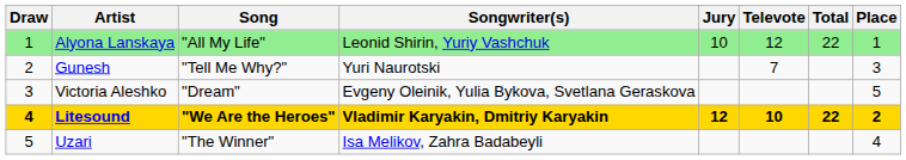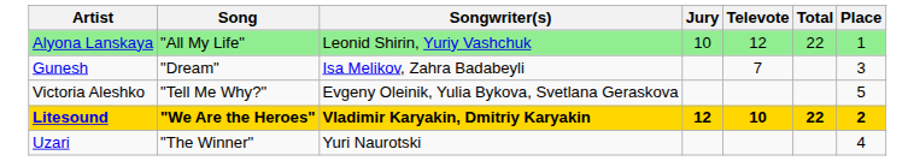- column: Draw | 1 | 2 | 3 | 4 | 5
Gunesh | Song: "Tell Me Why?" -> "Dream"
Gunesh | Songwriter(s): Yuri Naurotski -> Isa Melikov, Zahra Badabeyli
Victoria Aleshko | Song: "Dream" -> "Tell Me Why?"
Uzari | Songwriter(s): Isa Melikov, Zahra Badabeyli -> Yuri Naurotski
